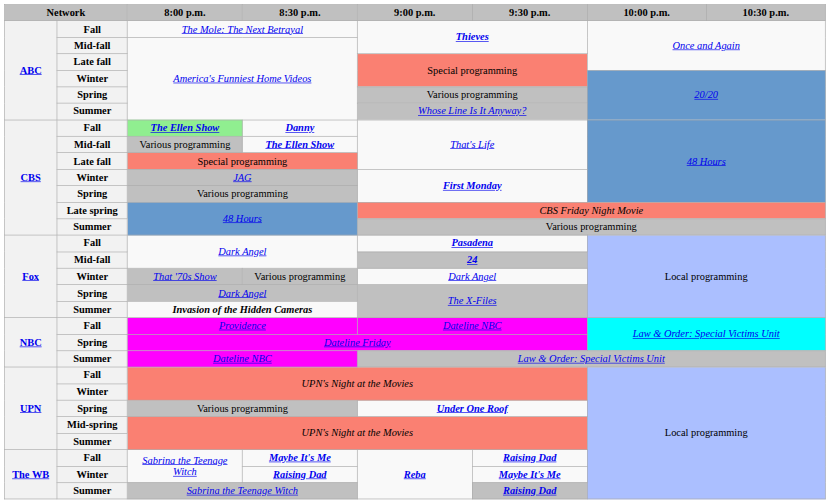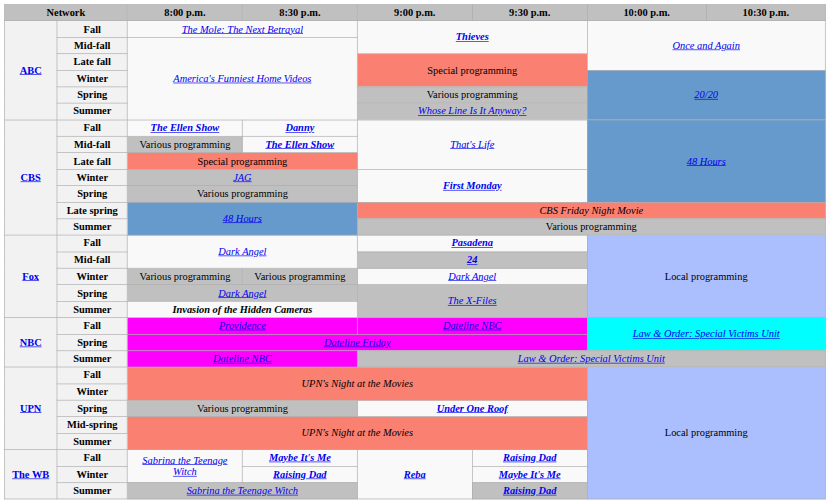Danny | 8:00 p.m.: lightgreen background -> no background
Winter / Various programming | 8:00 p.m.: That '70s Show -> Various programming
